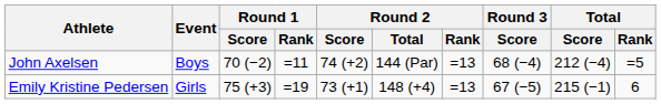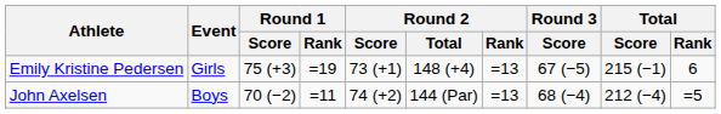rows swapped: John Axelsen <-> Emily Kristine Pedersen
